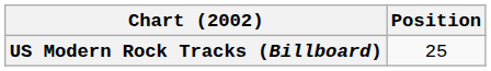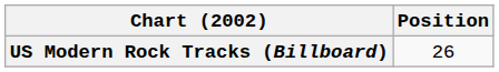US Modern Rock Tracks (Billboard) | Position: 25 -> 26
